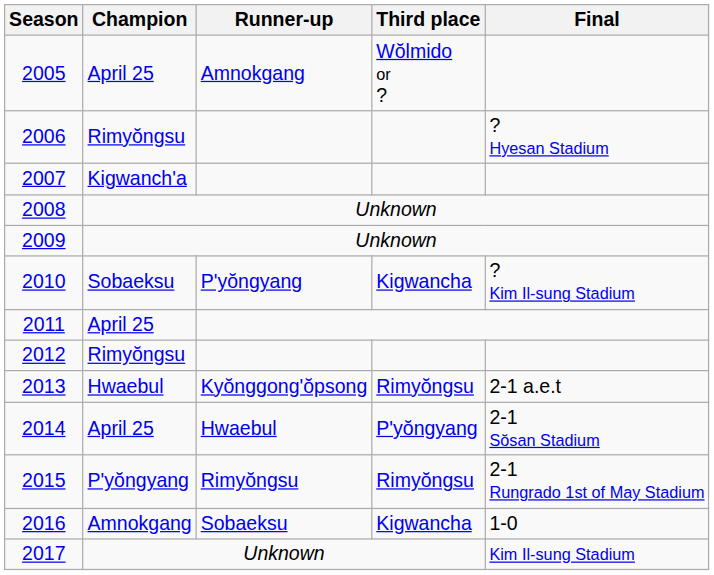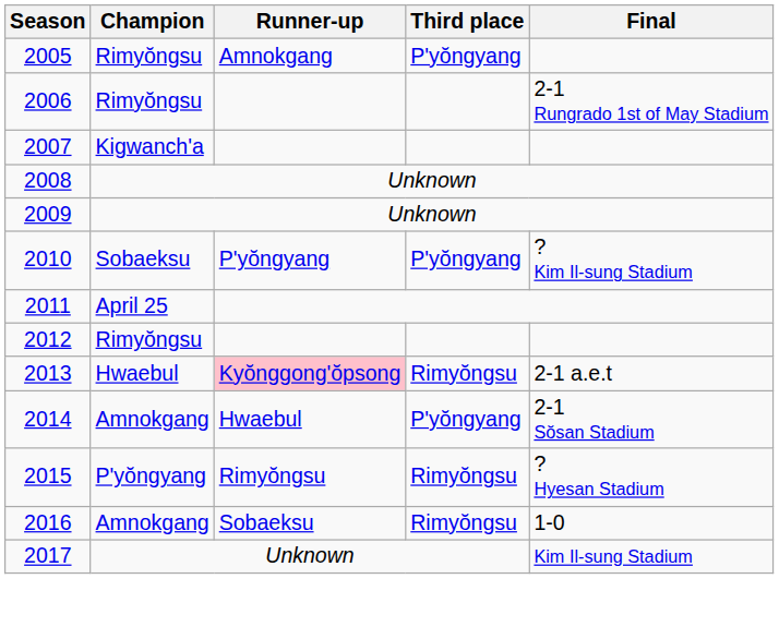2005 | Champion: April 25 -> Rimyŏngsu
2005 | Third place: Wŏlmido or ? -> P'yŏngyang
2006 | Final: ? Hyesan Stadium -> 2-1 Rungrado 1st of May Stadium
2010 | Third place: Kigwancha -> P'yŏngyang
2013 | Runner-up: no background -> pink background
2014 | Champion: April 25 -> Amnokgang
2015 | Final: 2-1 Rungrado 1st of May Stadium -> ? Hyesan Stadium
2016 | Third place: Kigwancha -> Rimyŏngsu
